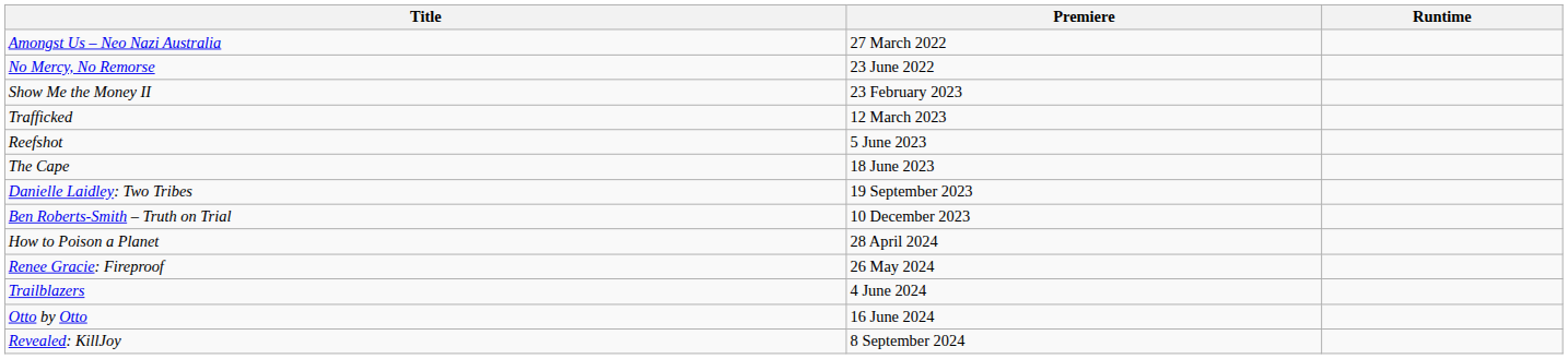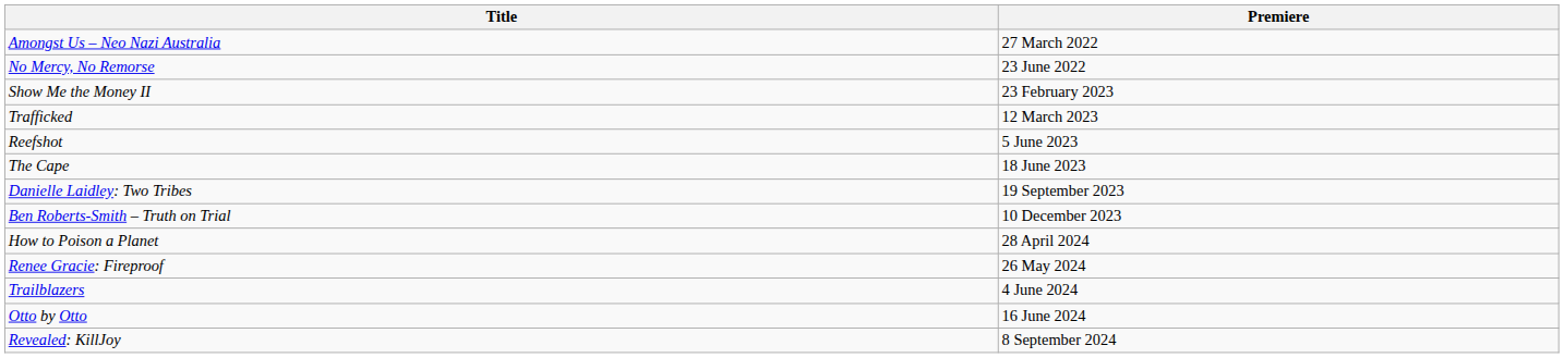- column: Runtime
